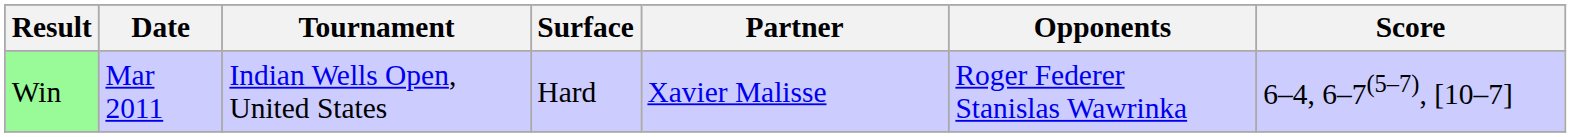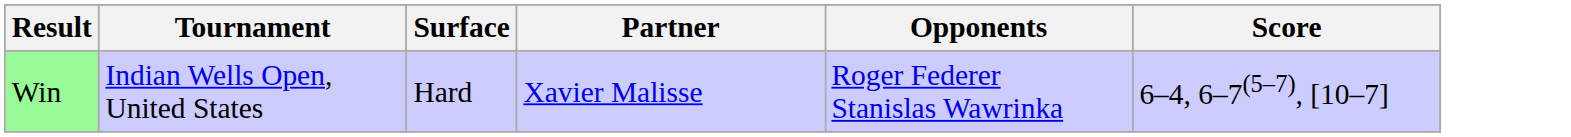- column: Date | Mar 2011
